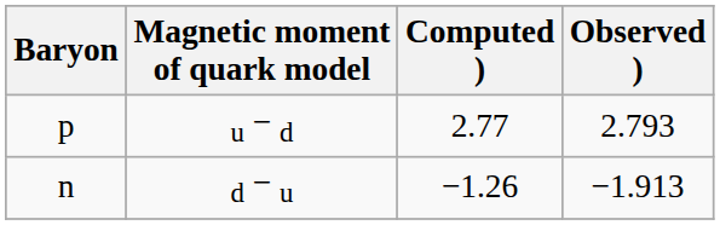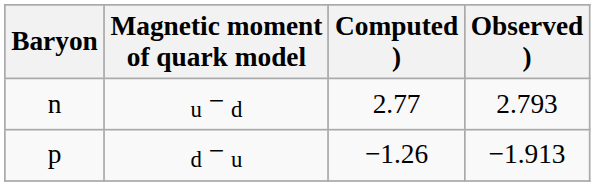u − d | Baryon: p -> n
d − u | Baryon: n -> p
